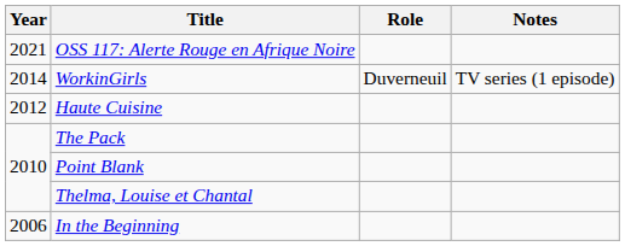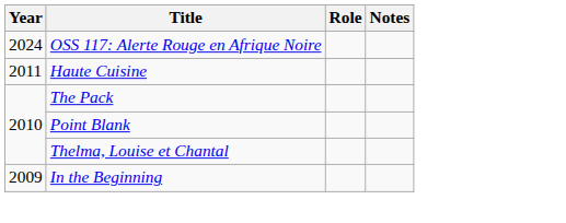OSS 117: Alerte Rouge en Afrique Noire | Year: 2021 -> 2024
- row: 2014 | WorkinGirls | Duverneuil | TV series (1 episode)
Haute Cuisine | Year: 2012 -> 2011
In the Beginning | Year: 2006 -> 2009
